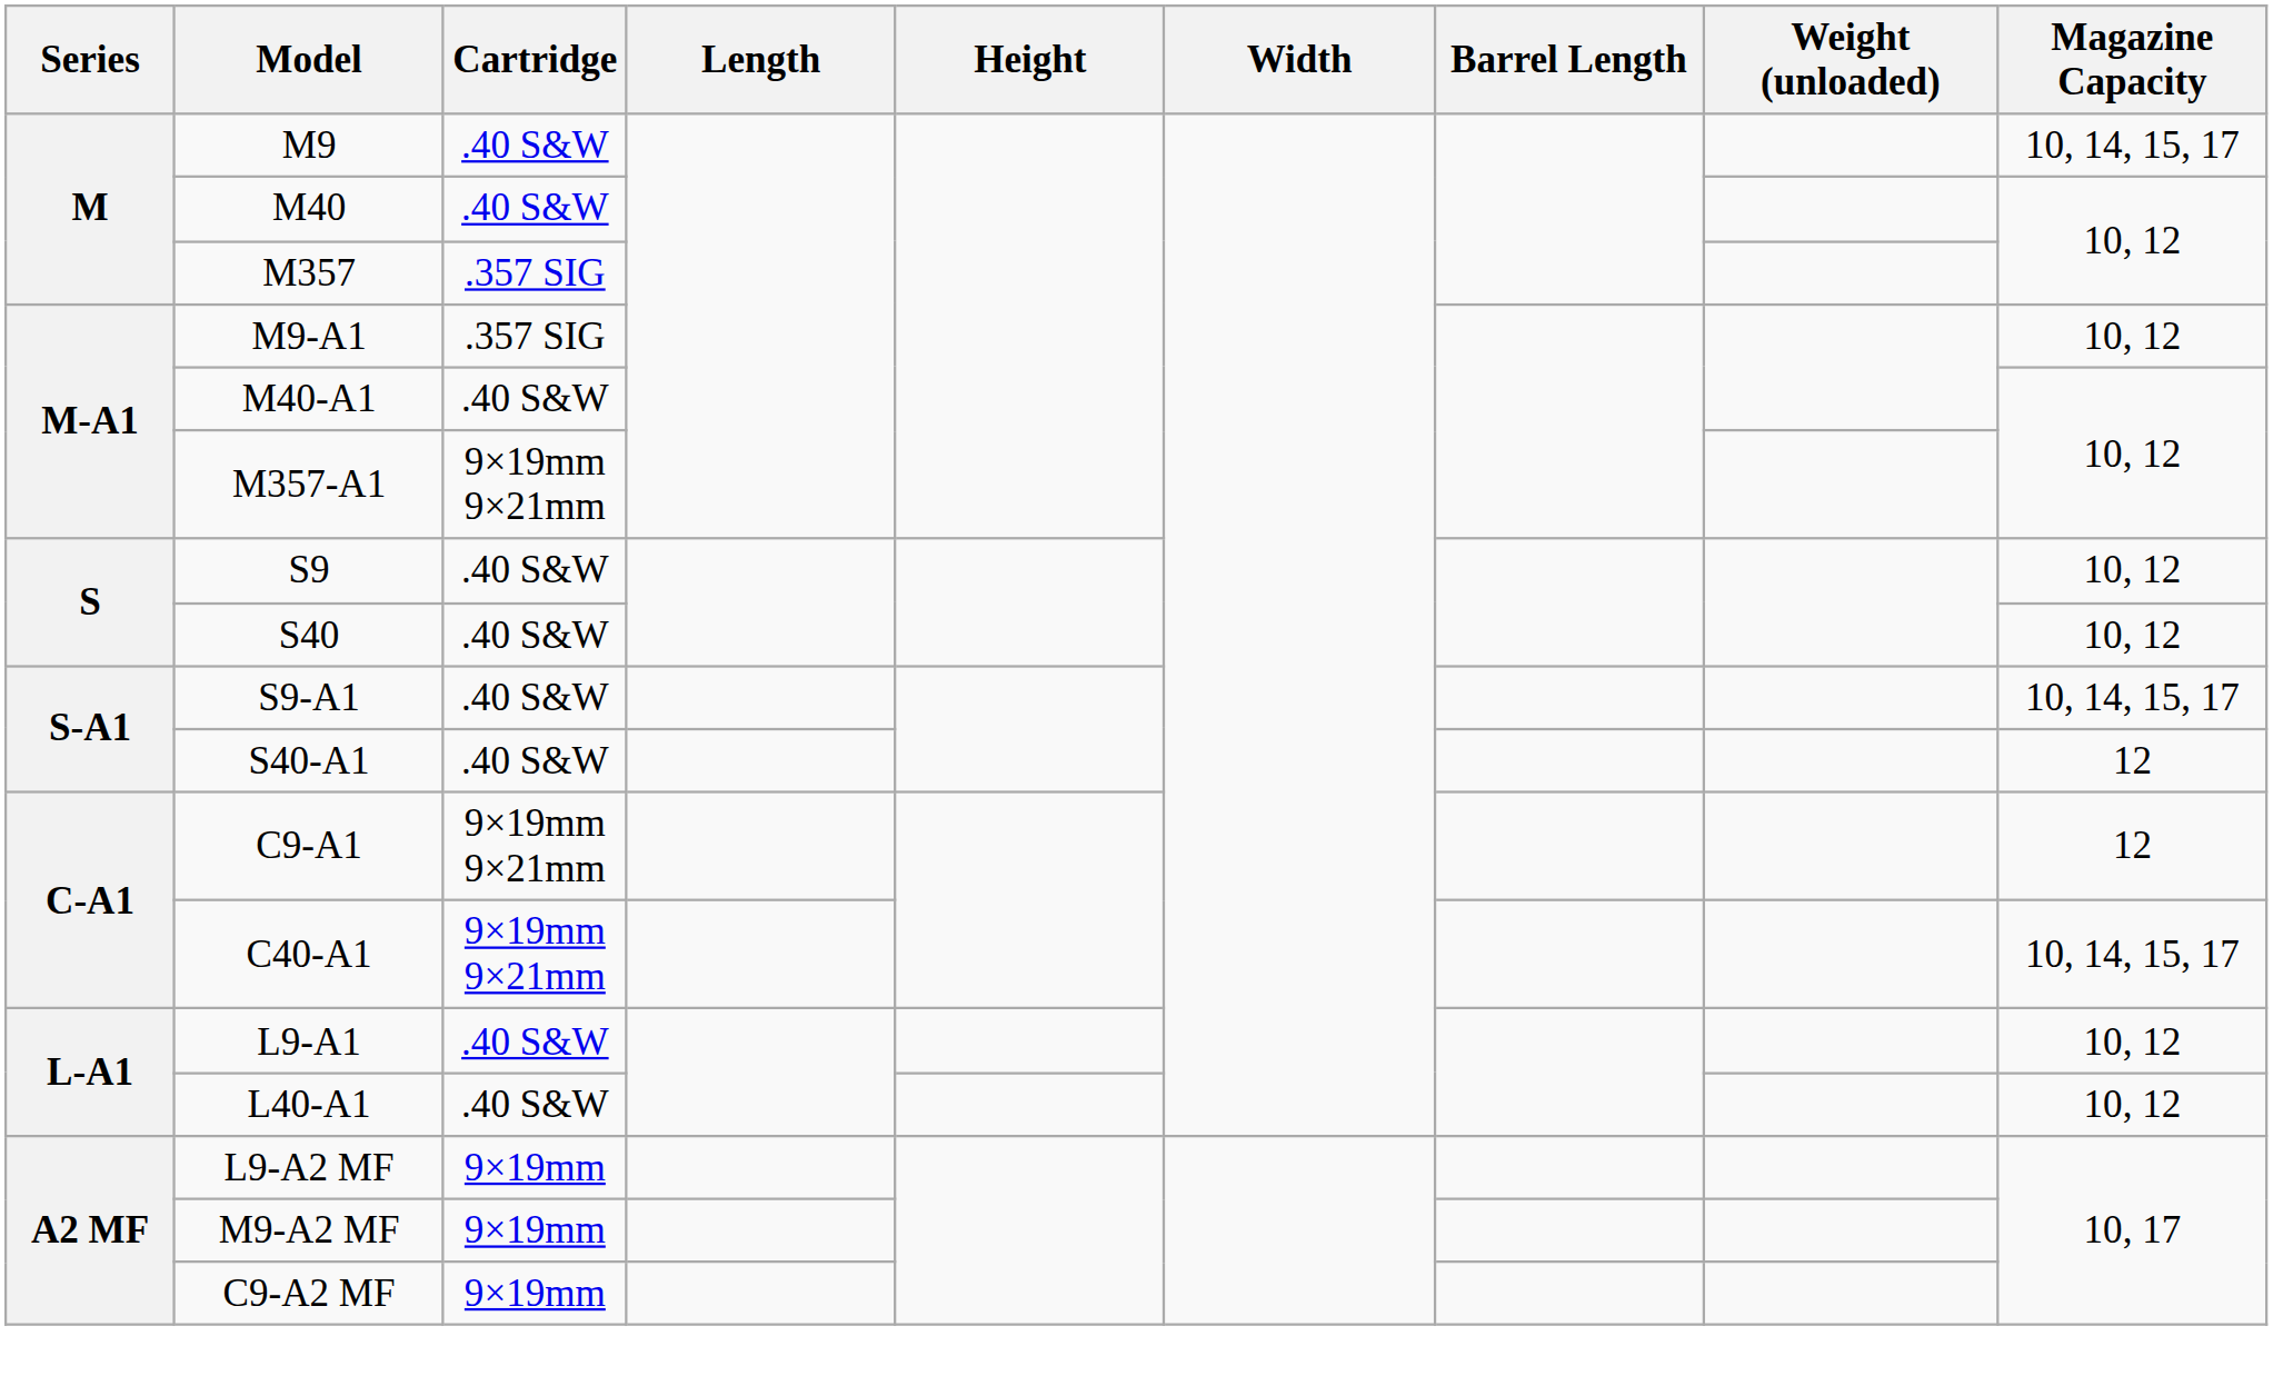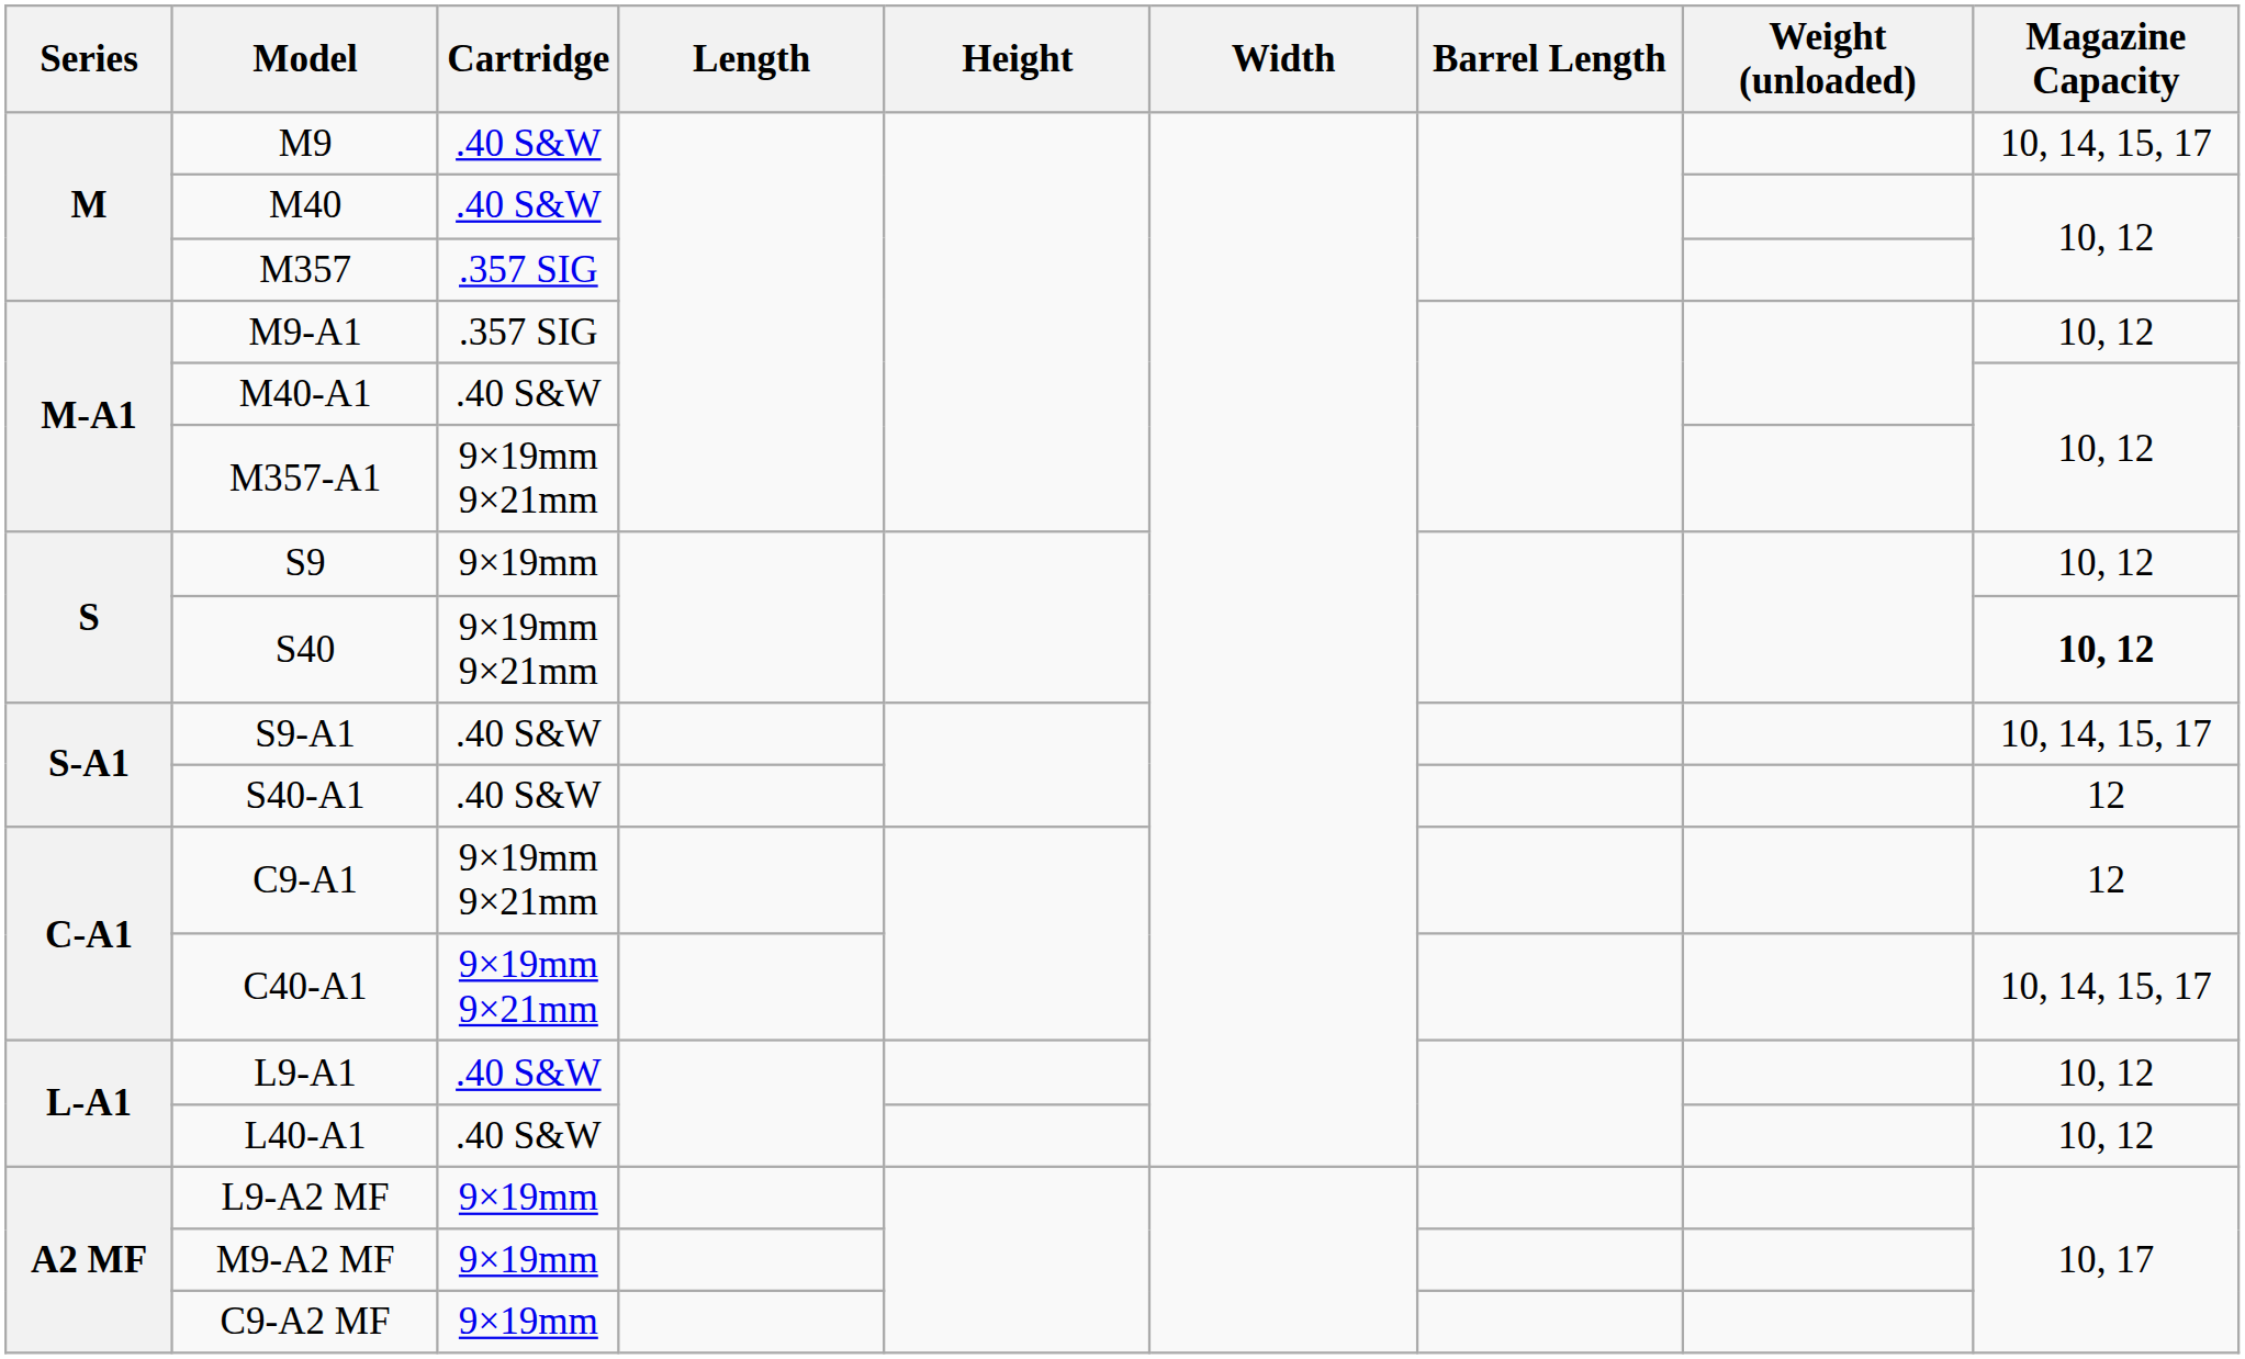S9 | Cartridge: .40 S&W -> 9×19mm
S40 | Cartridge: .40 S&W -> 9×19mm 9×21mm
S40 | Magazine Capacity: normal -> bold
